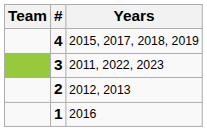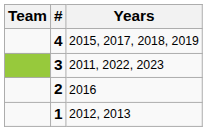2 | Years: 2012, 2013 -> 2016
1 | Years: 2016 -> 2012, 2013
